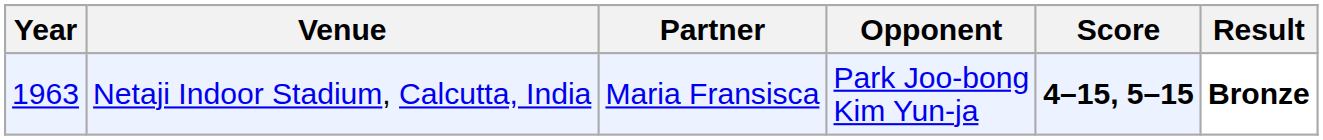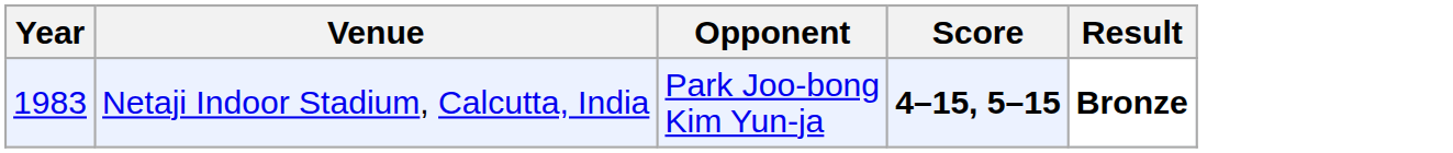- column: Partner | Maria Fransisca
Netaji Indoor Stadium, Calcutta, India | Year: 1963 -> 1983
